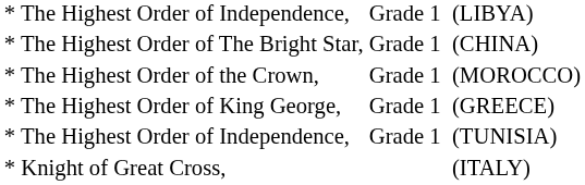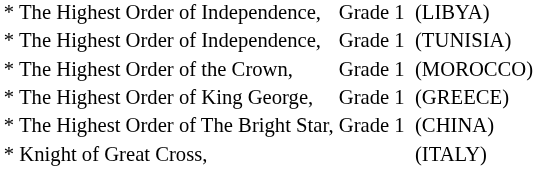rows swapped: * The Highest Order of Independence, / (TUNISIA) <-> * The Highest Order of The Bright Star,
